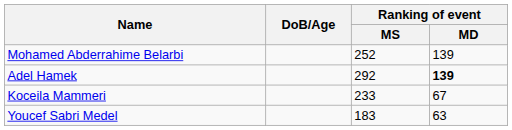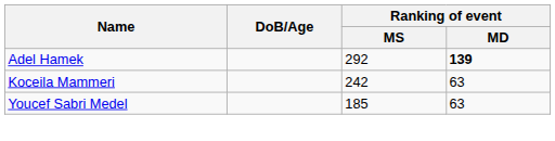- row: Mohamed Abderrahime Belarbi | 252 | 139
Koceila Mammeri | Ranking of event / MS: 233 -> 242
Koceila Mammeri | Ranking of event / MD: 67 -> 63
Youcef Sabri Medel | Ranking of event / MS: 183 -> 185
